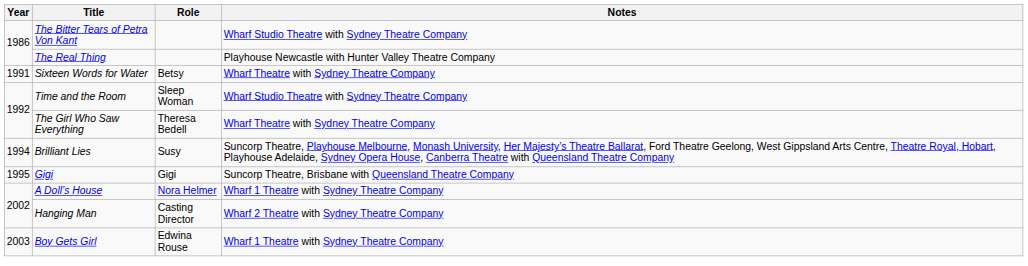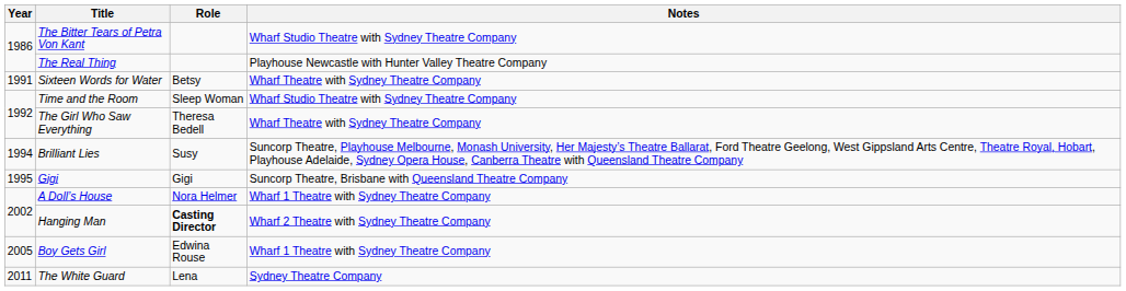Hanging Man | Role: normal -> bold
Boy Gets Girl | Year: 2003 -> 2005
+ row: 2011 | The White Guard | Lena | Sydney Theatre Company
